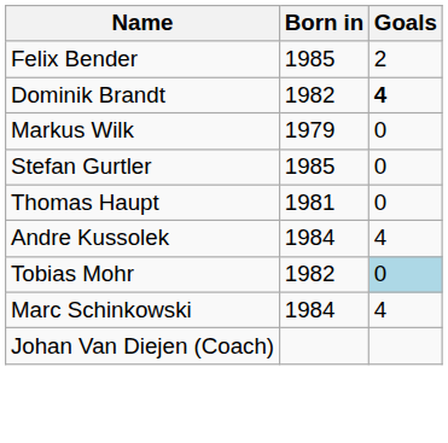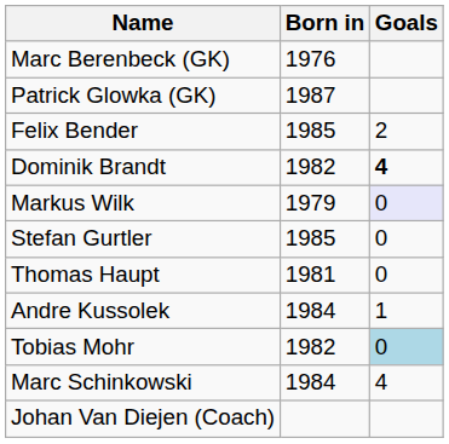+ row: Marc Berenbeck (GK) | 1976
+ row: Patrick Glowka (GK) | 1987
Markus Wilk | Goals: no background -> lavender background
Andre Kussolek | Goals: 4 -> 1
